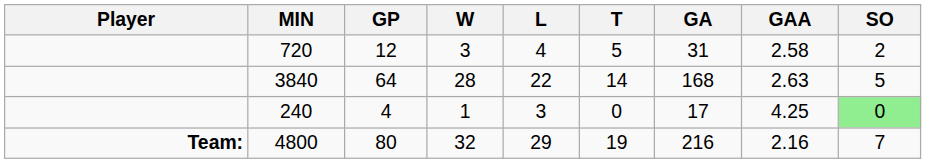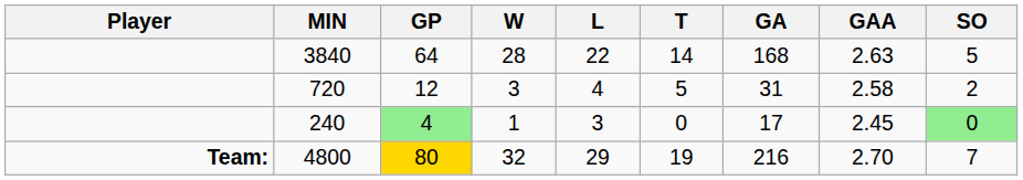rows swapped: 3840 <-> 720
240 | GP: no background -> lightgreen background
240 | GAA: 4.25 -> 2.45
4800 | GP: no background -> gold background
4800 | GAA: 2.16 -> 2.70
